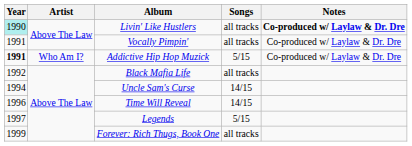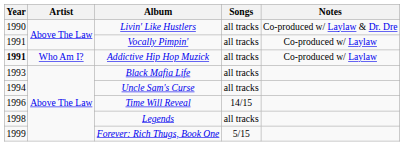Livin' Like Hustlers | Year: paleturquoise background -> no background
Livin' Like Hustlers | Notes: bold -> normal
Vocally Pimpin' | Notes: Co-produced w/ Laylaw & Dr. Dre -> Co-produced w/ Laylaw
Addictive Hip Hop Muzick | Songs: 5/15 -> all tracks
Addictive Hip Hop Muzick | Notes: Co-produced w/ Laylaw & Dr. Dre -> Co-produced w/ Laylaw
Black Mafia Life | Year: 1992 -> 1993
Uncle Sam's Curse | Songs: 14/15 -> all tracks
Legends | Year: 1997 -> 1998
Legends | Songs: 5/15 -> all tracks
Forever: Rich Thugs, Book One | Songs: all tracks -> 5/15
